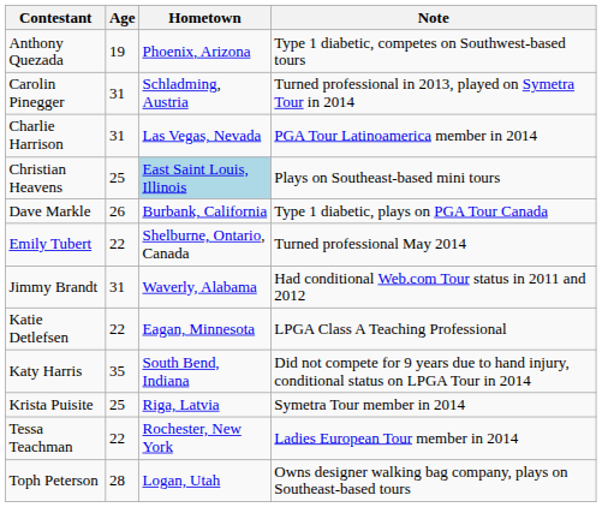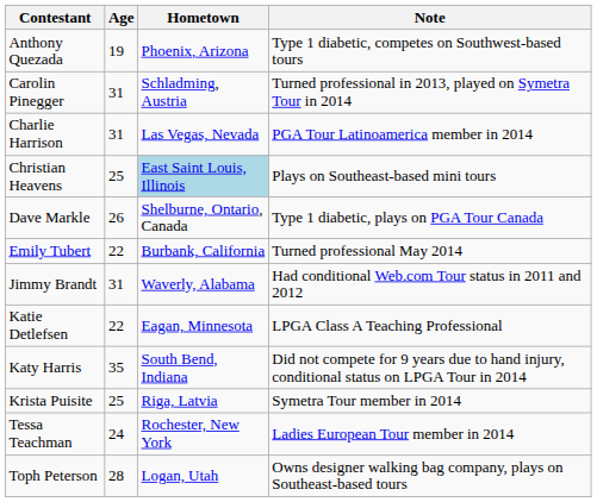Dave Markle | Hometown: Burbank, California -> Shelburne, Ontario, Canada
Emily Tubert | Hometown: Shelburne, Ontario, Canada -> Burbank, California
Tessa Teachman | Age: 22 -> 24
